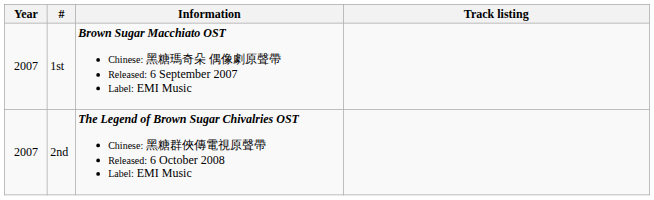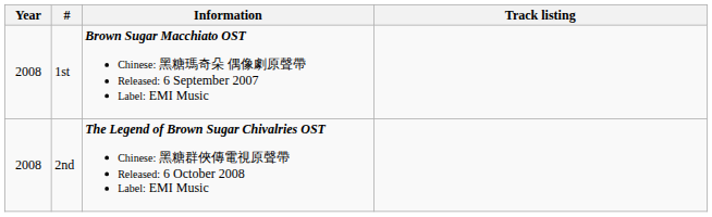1st | Year: 2007 -> 2008
2nd | Year: 2007 -> 2008
